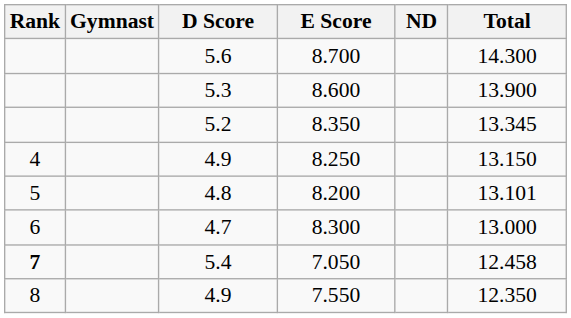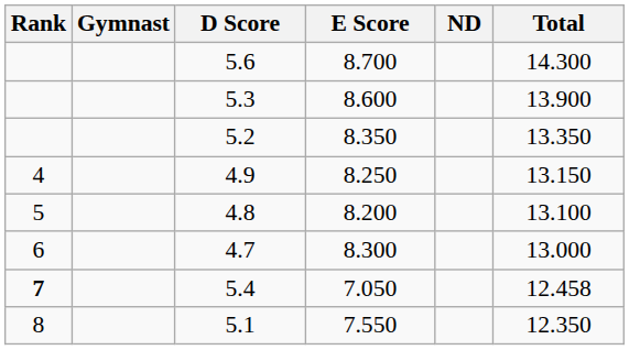8.350 | Total: 13.345 -> 13.350
8.200 | Total: 13.101 -> 13.100
7.550 | D Score: 4.9 -> 5.1
